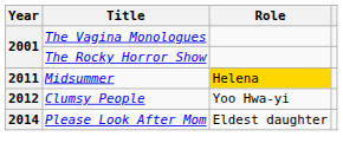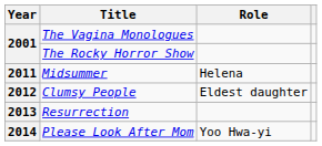Midsummer | Role: gold background -> no background
Clumsy People | Role: Yoo Hwa-yi -> Eldest daughter
+ row: 2013 | Resurrection
Please Look After Mom | Role: Eldest daughter -> Yoo Hwa-yi
